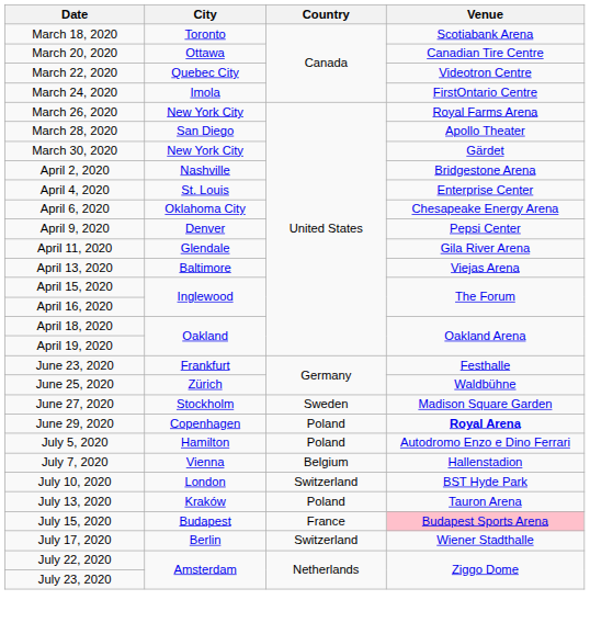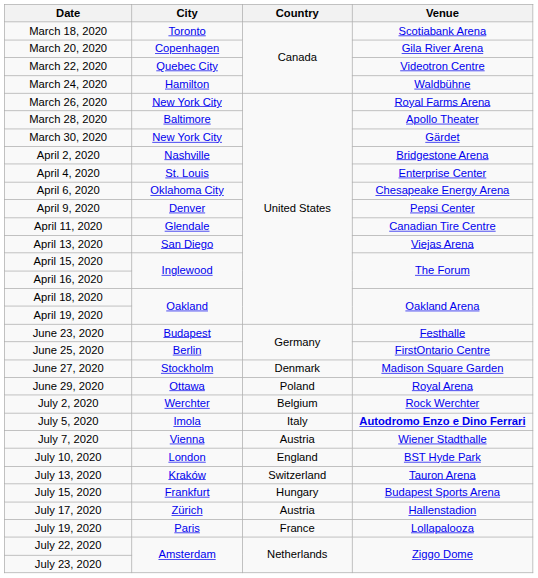March 20, 2020 | City: Ottawa -> Copenhagen
March 20, 2020 | Venue: Canadian Tire Centre -> Gila River Arena
March 24, 2020 | City: Imola -> Hamilton
March 24, 2020 | Venue: FirstOntario Centre -> Waldbühne
March 28, 2020 | City: San Diego -> Baltimore
April 11, 2020 | Venue: Gila River Arena -> Canadian Tire Centre
April 13, 2020 | City: Baltimore -> San Diego
June 23, 2020 | City: Frankfurt -> Budapest
June 25, 2020 | City: Zürich -> Berlin
June 25, 2020 | Venue: Waldbühne -> FirstOntario Centre
June 27, 2020 | Country: Sweden -> Denmark
June 29, 2020 | City: Copenhagen -> Ottawa
June 29, 2020 | Venue: bold -> normal
+ row: July 2, 2020 | Werchter | Belgium | Rock Werchter
July 5, 2020 | City: Hamilton -> Imola
July 5, 2020 | Country: Poland -> Italy
July 5, 2020 | Venue: normal -> bold
July 7, 2020 | Country: Belgium -> Austria
July 7, 2020 | Venue: Hallenstadion -> Wiener Stadthalle
July 10, 2020 | Country: Switzerland -> England
July 13, 2020 | Country: Poland -> Switzerland
July 15, 2020 | City: Budapest -> Frankfurt
July 15, 2020 | Country: France -> Hungary
July 15, 2020 | Venue: pink background -> no background
July 17, 2020 | City: Berlin -> Zürich
July 17, 2020 | Country: Switzerland -> Austria
July 17, 2020 | Venue: Wiener Stadthalle -> Hallenstadion
+ row: July 19, 2020 | Paris | France | Lollapalooza
